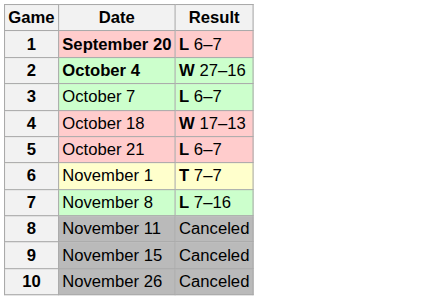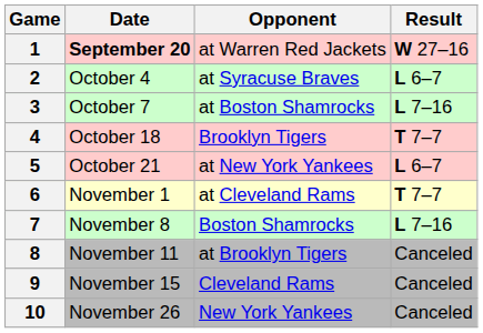+ column: Opponent | at Warren Red Jackets | at Syracuse Braves | at Boston Shamrocks | Brooklyn Tigers | at New York Yankees | at Cleveland Rams | Boston Shamrocks | at Brooklyn Tigers | Cleveland Rams | New York Yankees
1 | Result: L 6–7 -> W 27–16
2 | Date: bold -> normal
2 | Result: W 27–16 -> L 6–7
3 | Result: L 6–7 -> L 7–16
4 | Result: W 17–13 -> T 7–7
